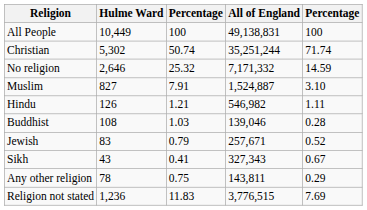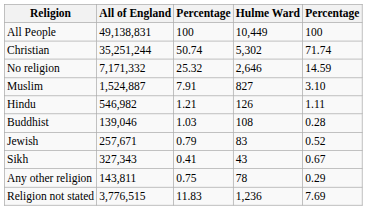columns swapped: Hulme Ward <-> All of England
